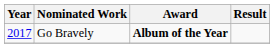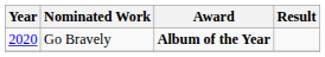Go Bravely | Year: 2017 -> 2020
